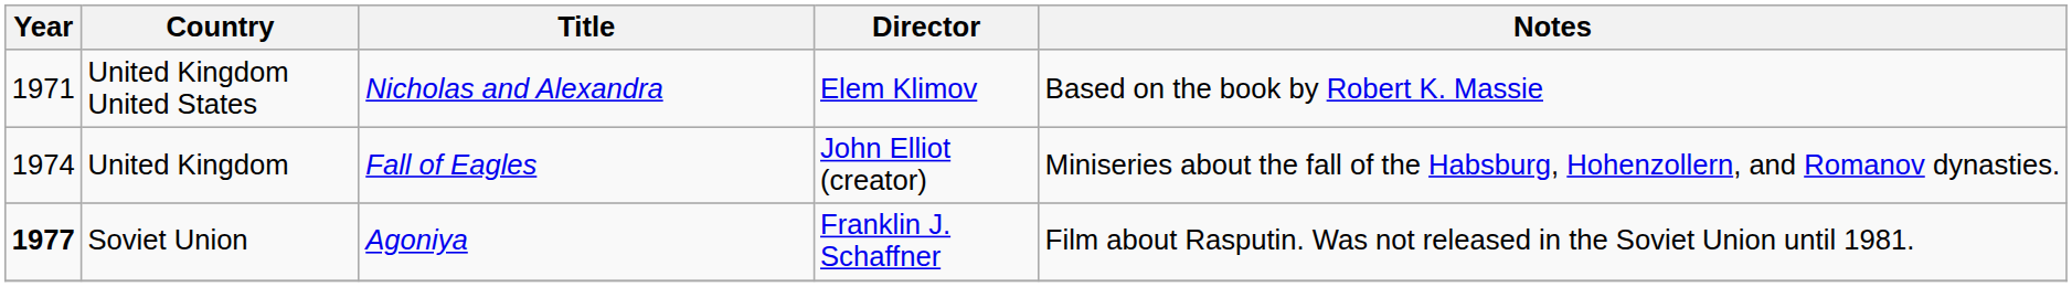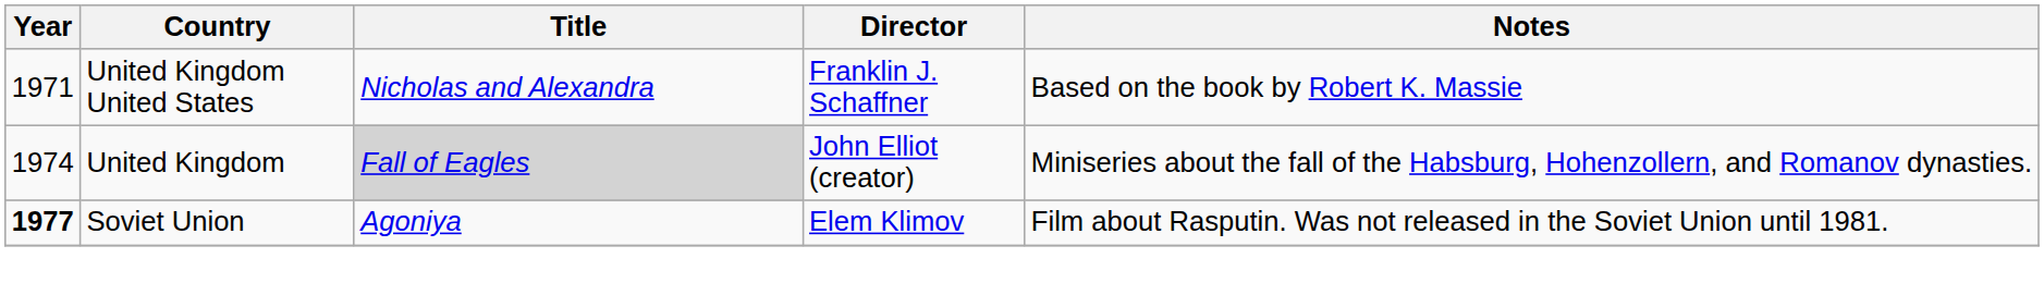United Kingdom United States | Director: Elem Klimov -> Franklin J. Schaffner
United Kingdom | Title: no background -> lightgrey background
Soviet Union | Director: Franklin J. Schaffner -> Elem Klimov
